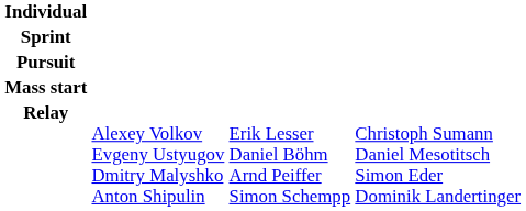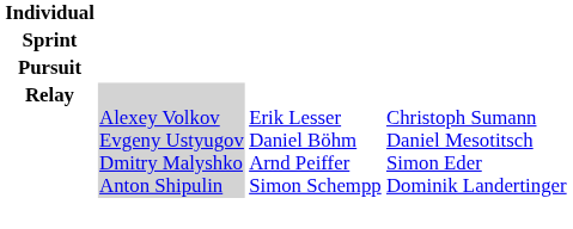- row: Mass start
Relay | column 2: no background -> lightgrey background
